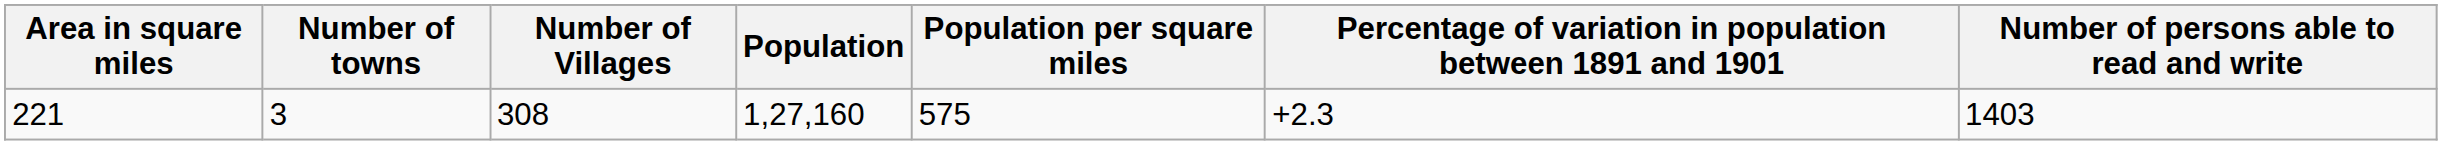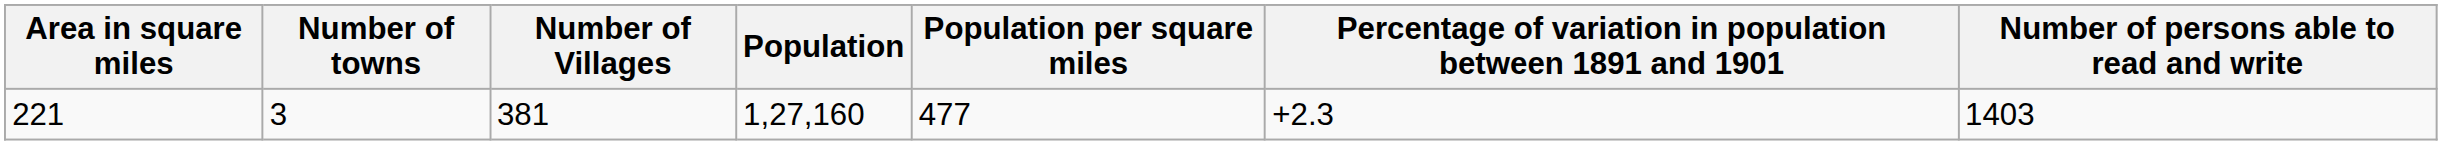221 | Number of Villages: 308 -> 381
221 | Population per square miles: 575 -> 477
